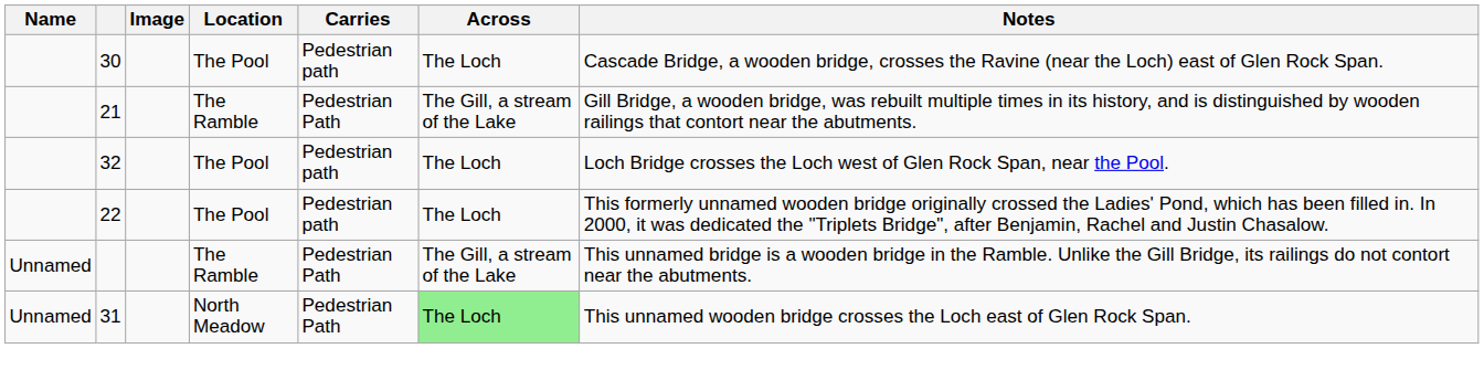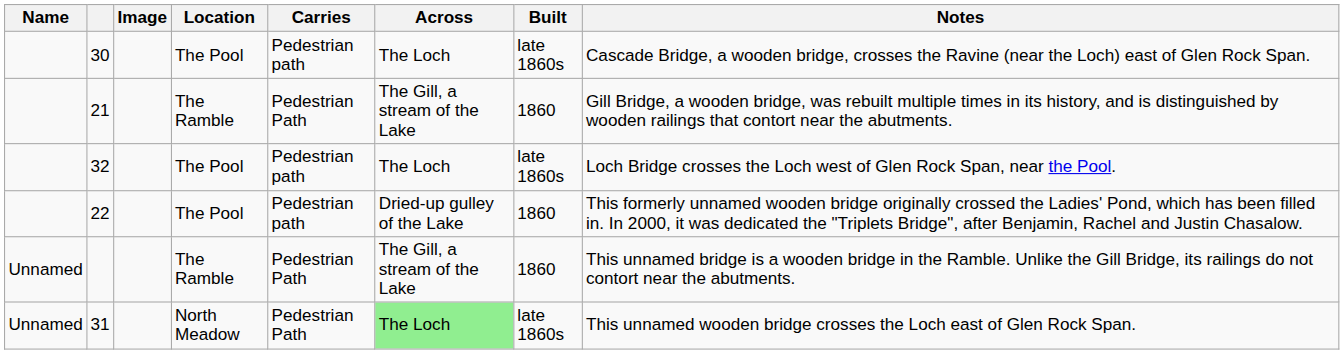+ column: Built | late 1860s | 1860 | late 1860s | 1860 | 1860 | late 1860s
22 | Across: The Loch -> Dried-up gulley of the Lake
